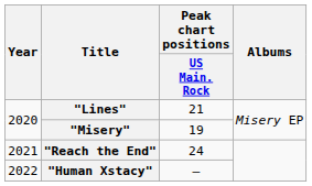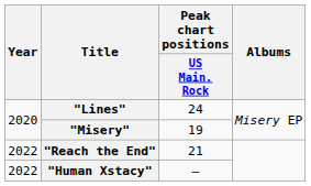"Lines" | Peak chart positions / US Main. Rock: 21 -> 24
"Reach the End" | Year: 2021 -> 2022
"Reach the End" | Peak chart positions / US Main. Rock: 24 -> 21
